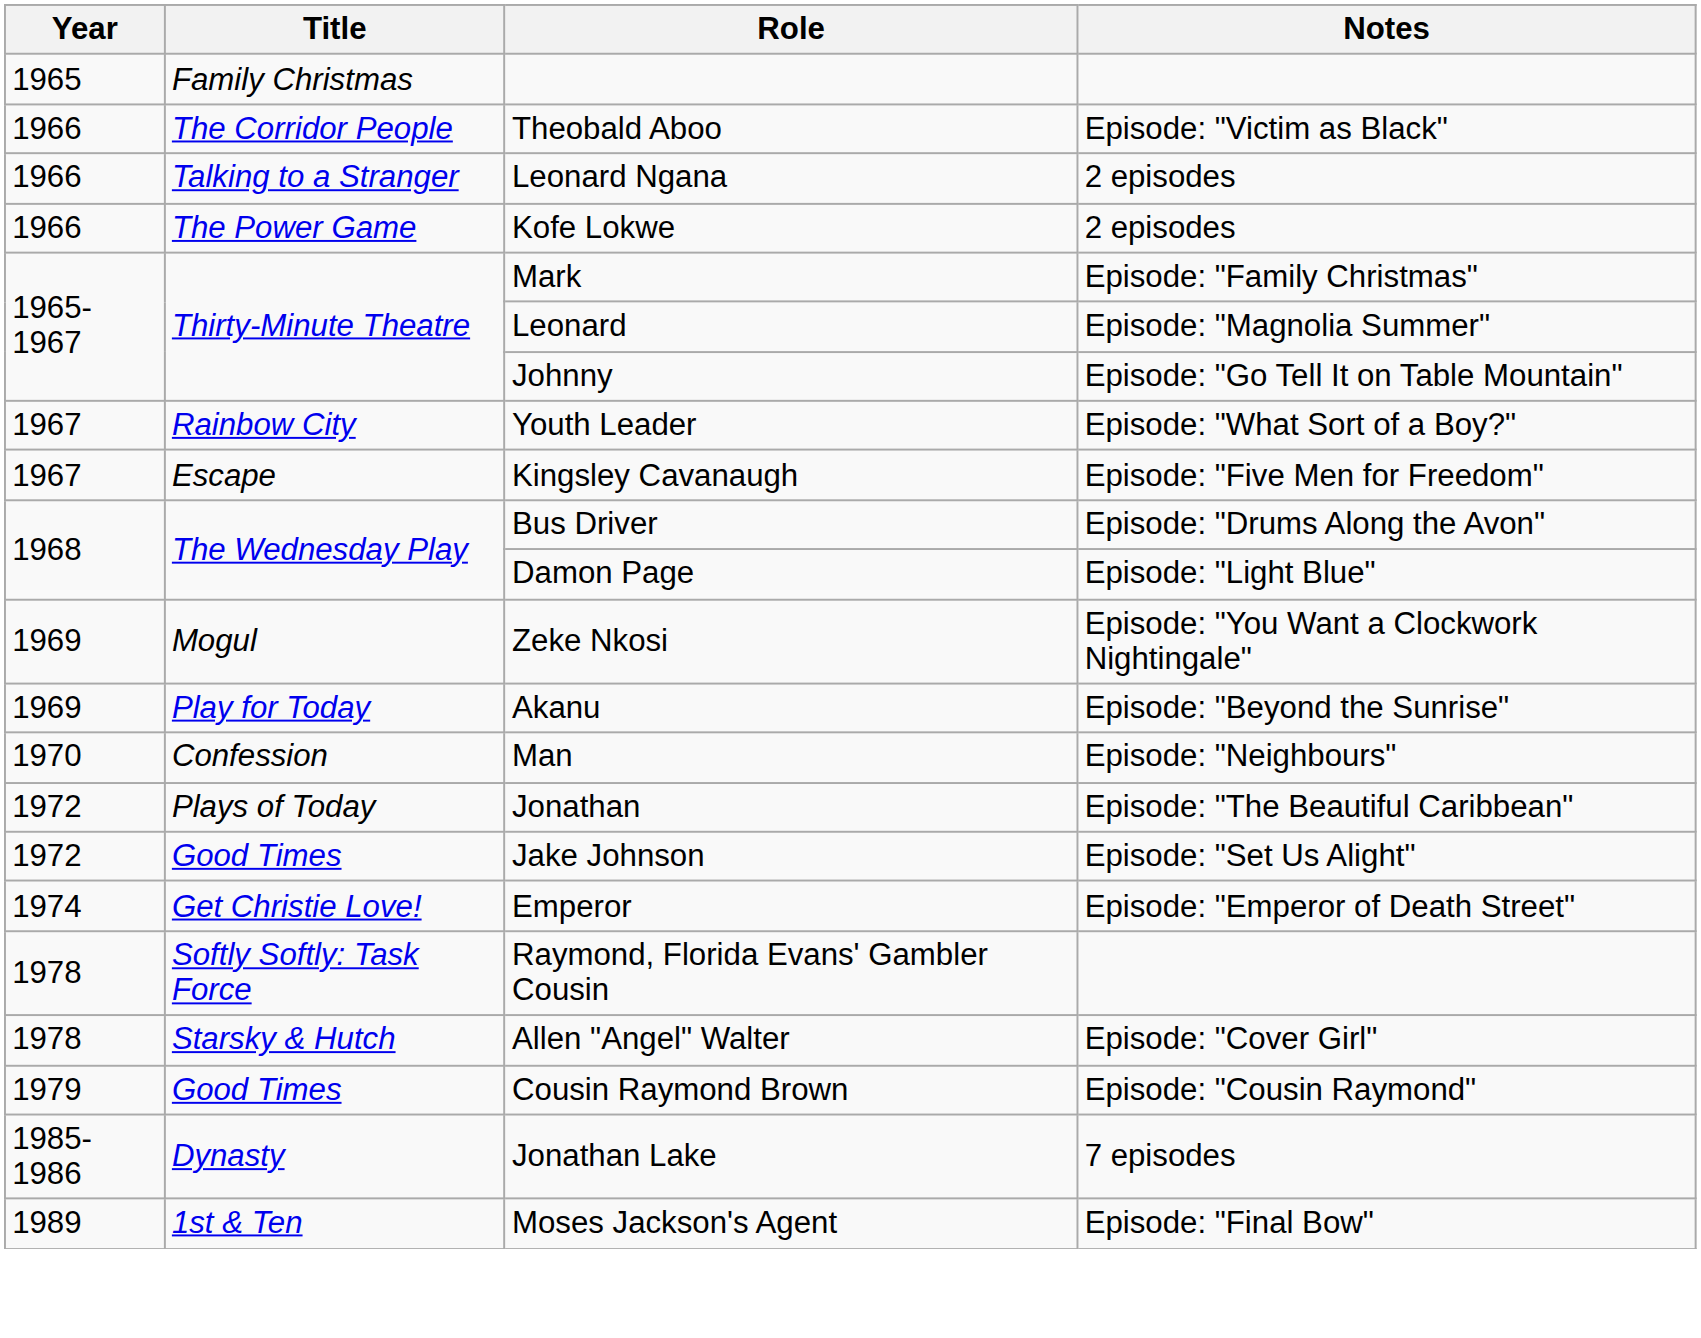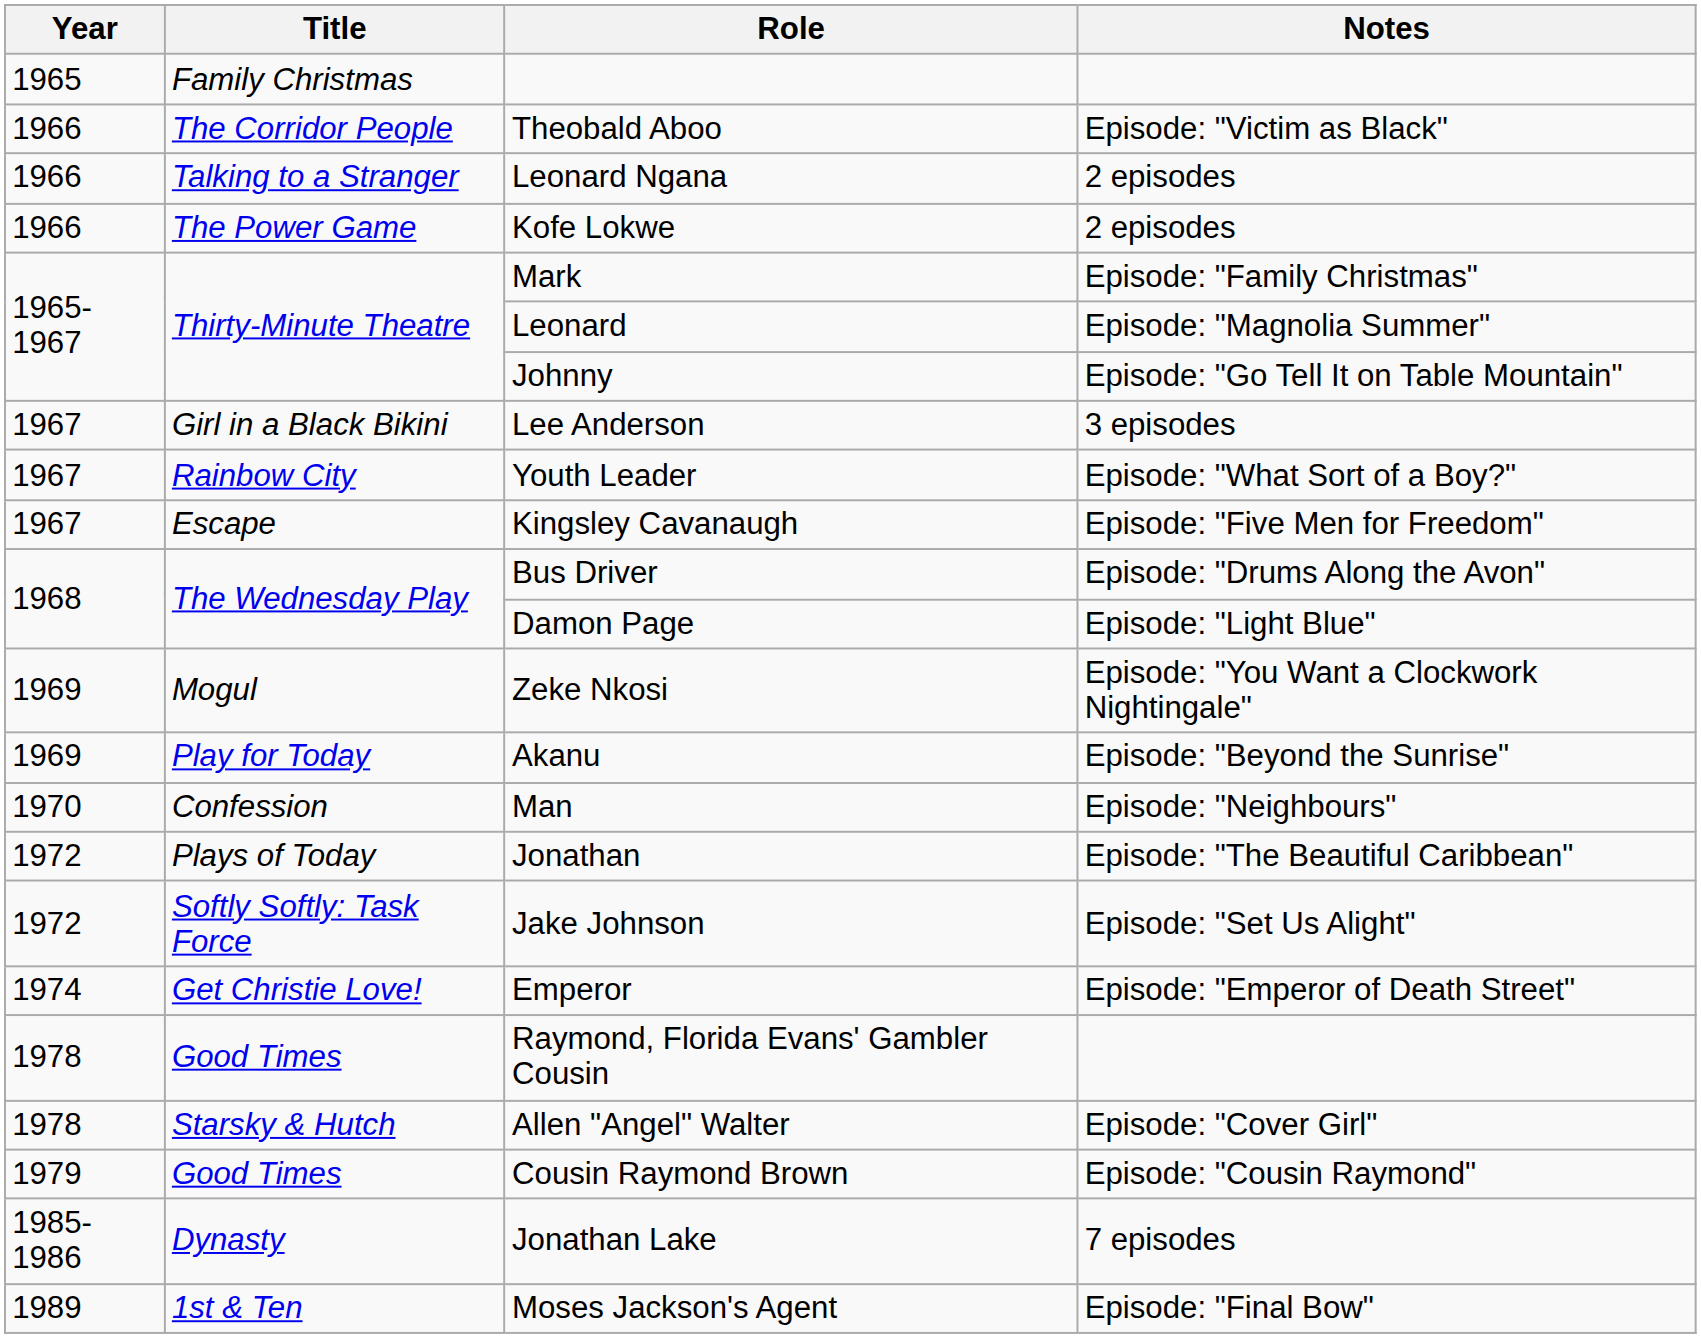+ row: 1967 | Girl in a Black Bikini | Lee Anderson | 3 episodes
Jake Johnson | Title: Good Times -> Softly Softly: Task Force
Raymond, Florida Evans' Gambler Cousin | Title: Softly Softly: Task Force -> Good Times
